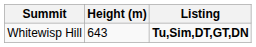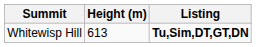Whitewisp Hill | Height (m): 643 -> 613
